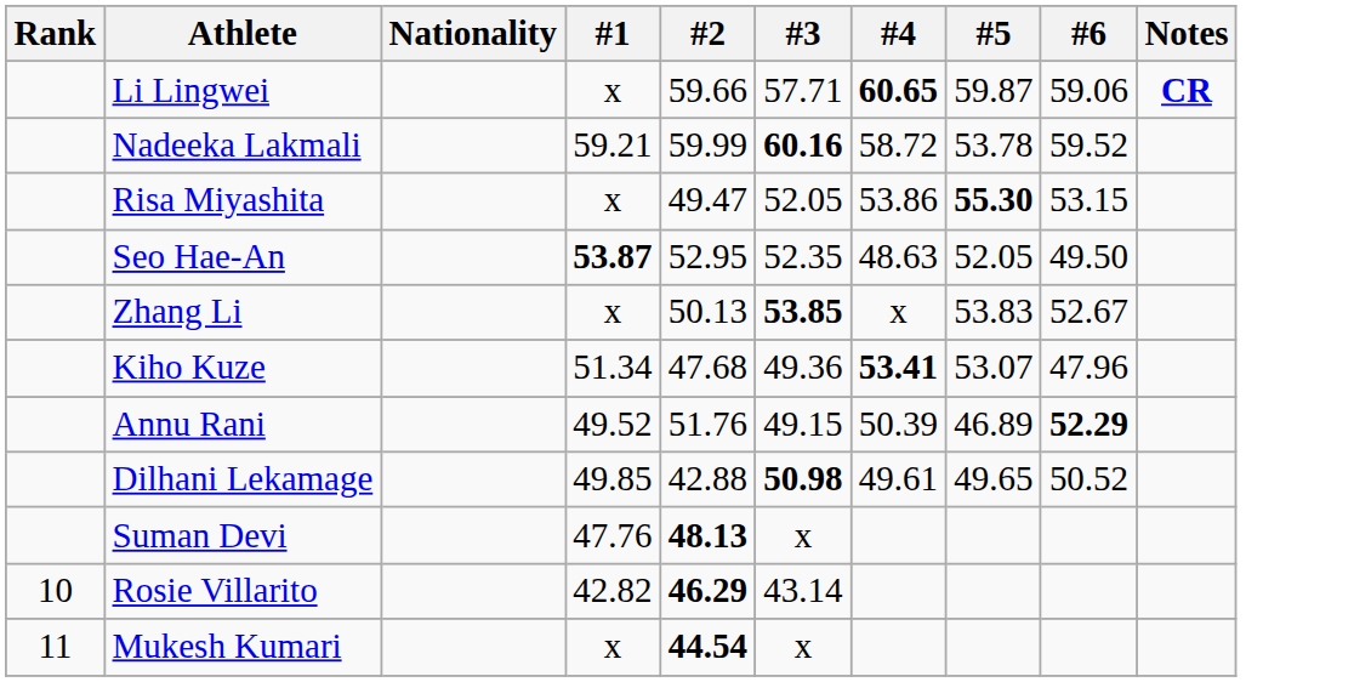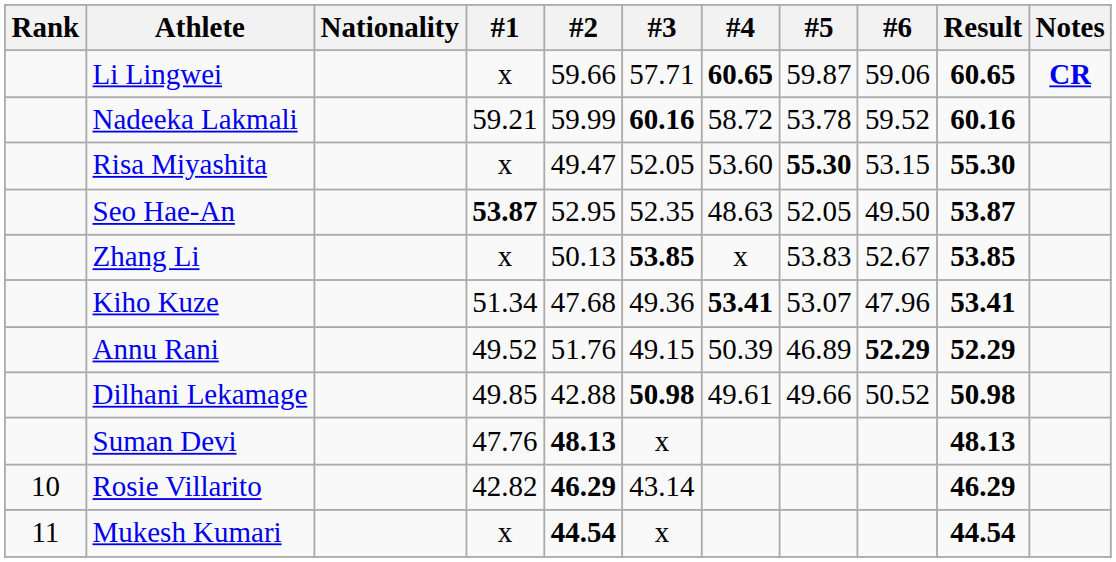+ column: Result | 60.65 | 60.16 | 55.30 | 53.87 | 53.85 | 53.41 | 52.29 | 50.98 | 48.13 | 46.29 | 44.54
Risa Miyashita | #4: 53.86 -> 53.60
Dilhani Lekamage | #5: 49.65 -> 49.66
